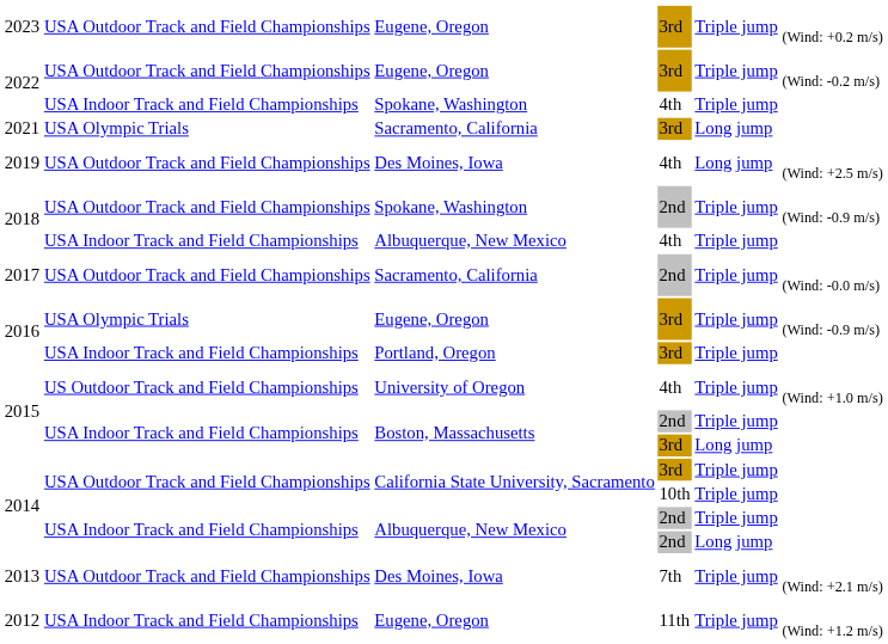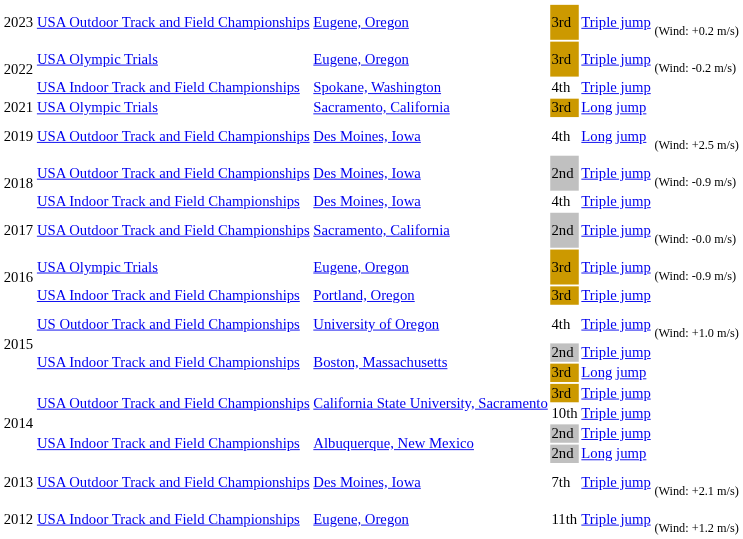2022 / 3rd | column 2: USA Outdoor Track and Field Championships -> USA Olympic Trials
2018 / 2nd | column 3: Spokane, Washington -> Des Moines, Iowa
2018 / 4th | column 3: Albuquerque, New Mexico -> Des Moines, Iowa
